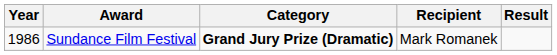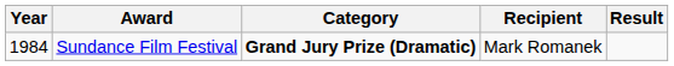Sundance Film Festival | Year: 1986 -> 1984
